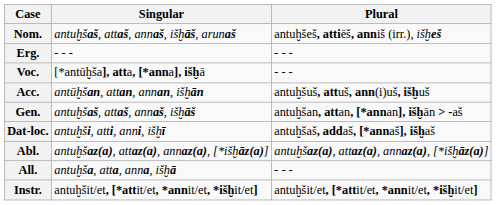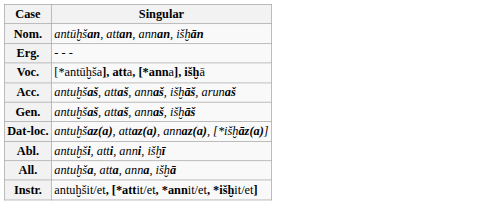- column: Plural | antuḫšeš, attiēš, anniš (irr.), išḫeš | - - - | - - - | antuḫšuš, attuš, ann(i)uš, išḫuš | antuḫšan, attan, [*annan], išḫān > -aš | antuḫšaš, addaš, [*annaš], išḫaš | antuḫšaz(a), attaz(a), annaz(a), [*išḫāz(a)] | - - - | antuḫšit/et, [*attit/et, *annit/et, *išḫit/et]
Nom. | Singular: antuḫšaš, attaš, annaš, išḫāš, arunaš -> antūḫšan, attan, annan, išḫān
Acc. | Singular: antūḫšan, attan, annan, išḫān -> antuḫšaš, attaš, annaš, išḫāš, arunaš
Dat-loc. | Singular: antuḫši, atti, anni, išḫī -> antuḫšaz(a), attaz(a), annaz(a), [*išḫāz(a)]
Abl. | Singular: antuḫšaz(a), attaz(a), annaz(a), [*išḫāz(a)] -> antuḫši, atti, anni, išḫī
